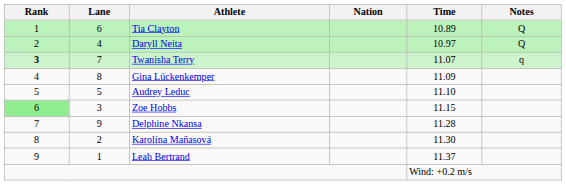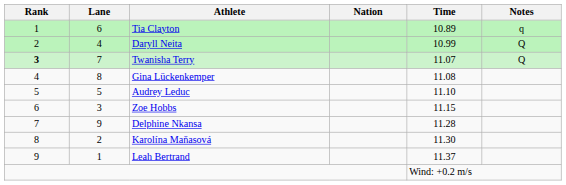Tia Clayton | Notes: Q -> q
Daryll Neita | Time: 10.97 -> 10.99
Twanisha Terry | Notes: q -> Q
Gina Lückenkemper | Time: 11.09 -> 11.08
Zoe Hobbs | Rank: lightgreen background -> no background
